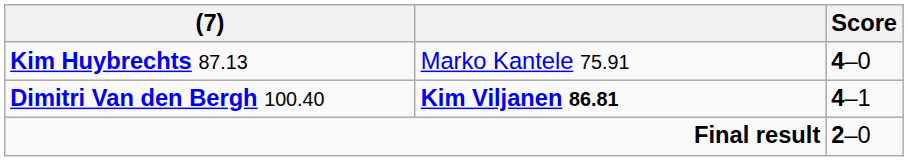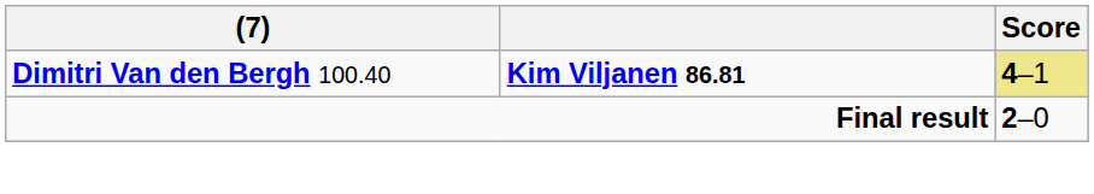- row: Kim Huybrechts 87.13 | Marko Kantele 75.91 | 4–0
Dimitri Van den Bergh 100.40 | Score: no background -> khaki background
